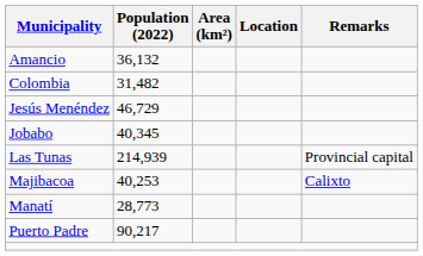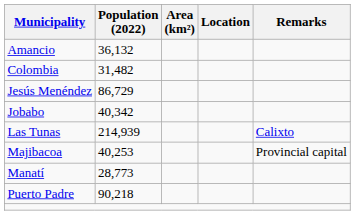Jesús Menéndez | Population (2022): 46,729 -> 86,729
Jobabo | Population (2022): 40,345 -> 40,342
Las Tunas | Remarks: Provincial capital -> Calixto
Majibacoa | Remarks: Calixto -> Provincial capital
Puerto Padre | Population (2022): 90,217 -> 90,218
